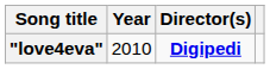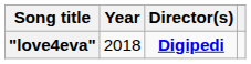"love4eva" | Year: 2010 -> 2018
